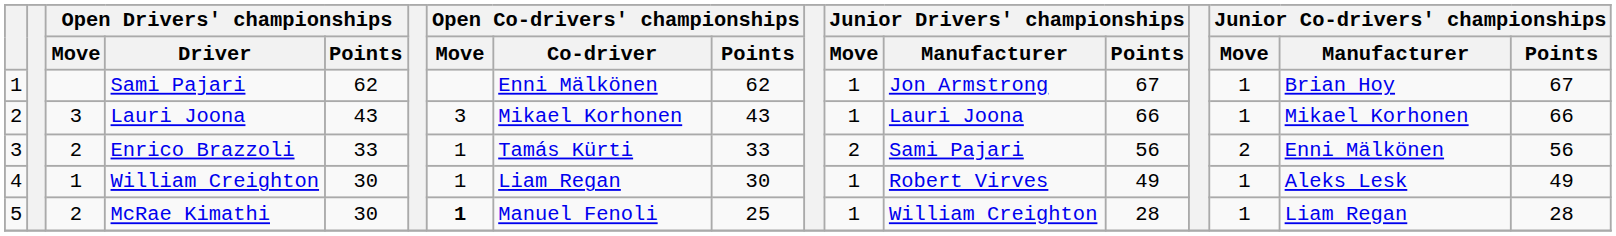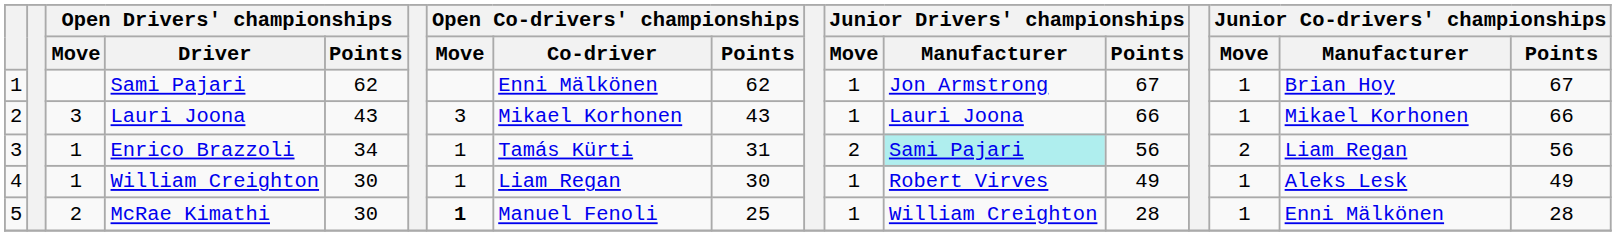Enrico Brazzoli | Open Drivers' championships / Move: 2 -> 1
Enrico Brazzoli | Open Drivers' championships / Points: 33 -> 34
Enrico Brazzoli | Open Co-drivers' championships / Points: 33 -> 31
Enrico Brazzoli | Junior Drivers' championships / Manufacturer: no background -> paleturquoise background
Enrico Brazzoli | Junior Co-drivers' championships / Manufacturer: Enni Mälkönen -> Liam Regan
McRae Kimathi | Junior Co-drivers' championships / Manufacturer: Liam Regan -> Enni Mälkönen
